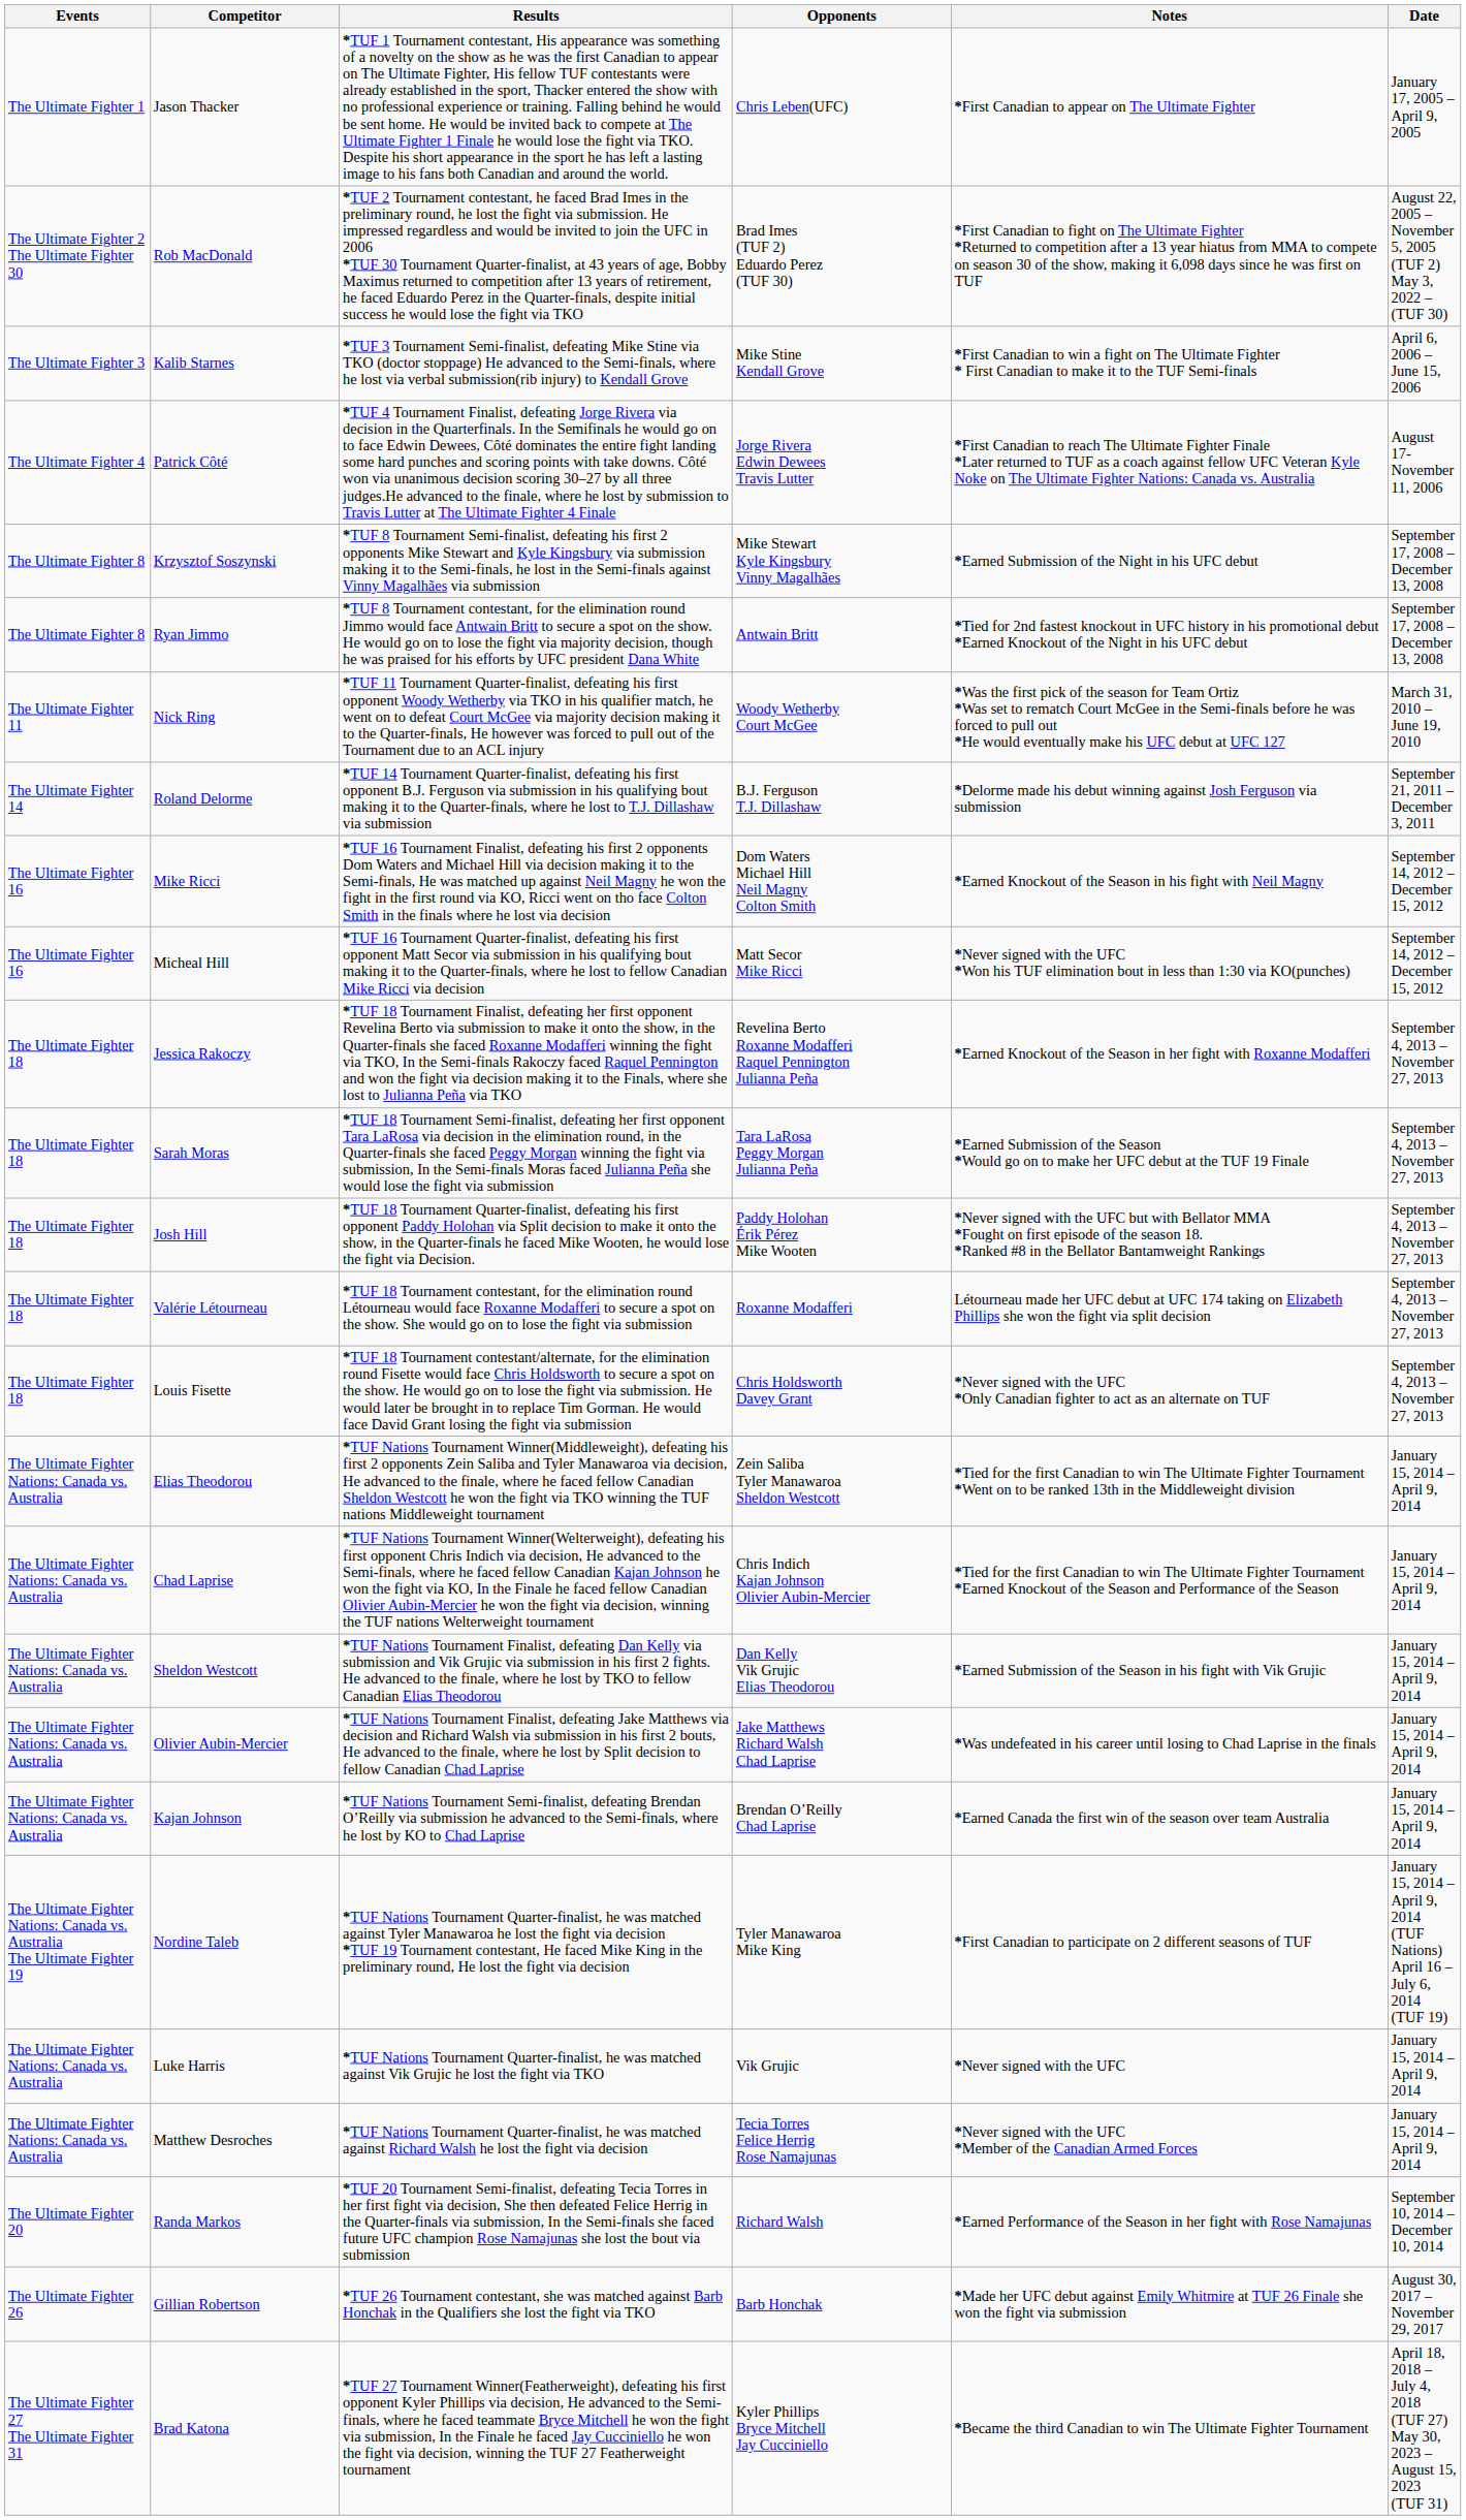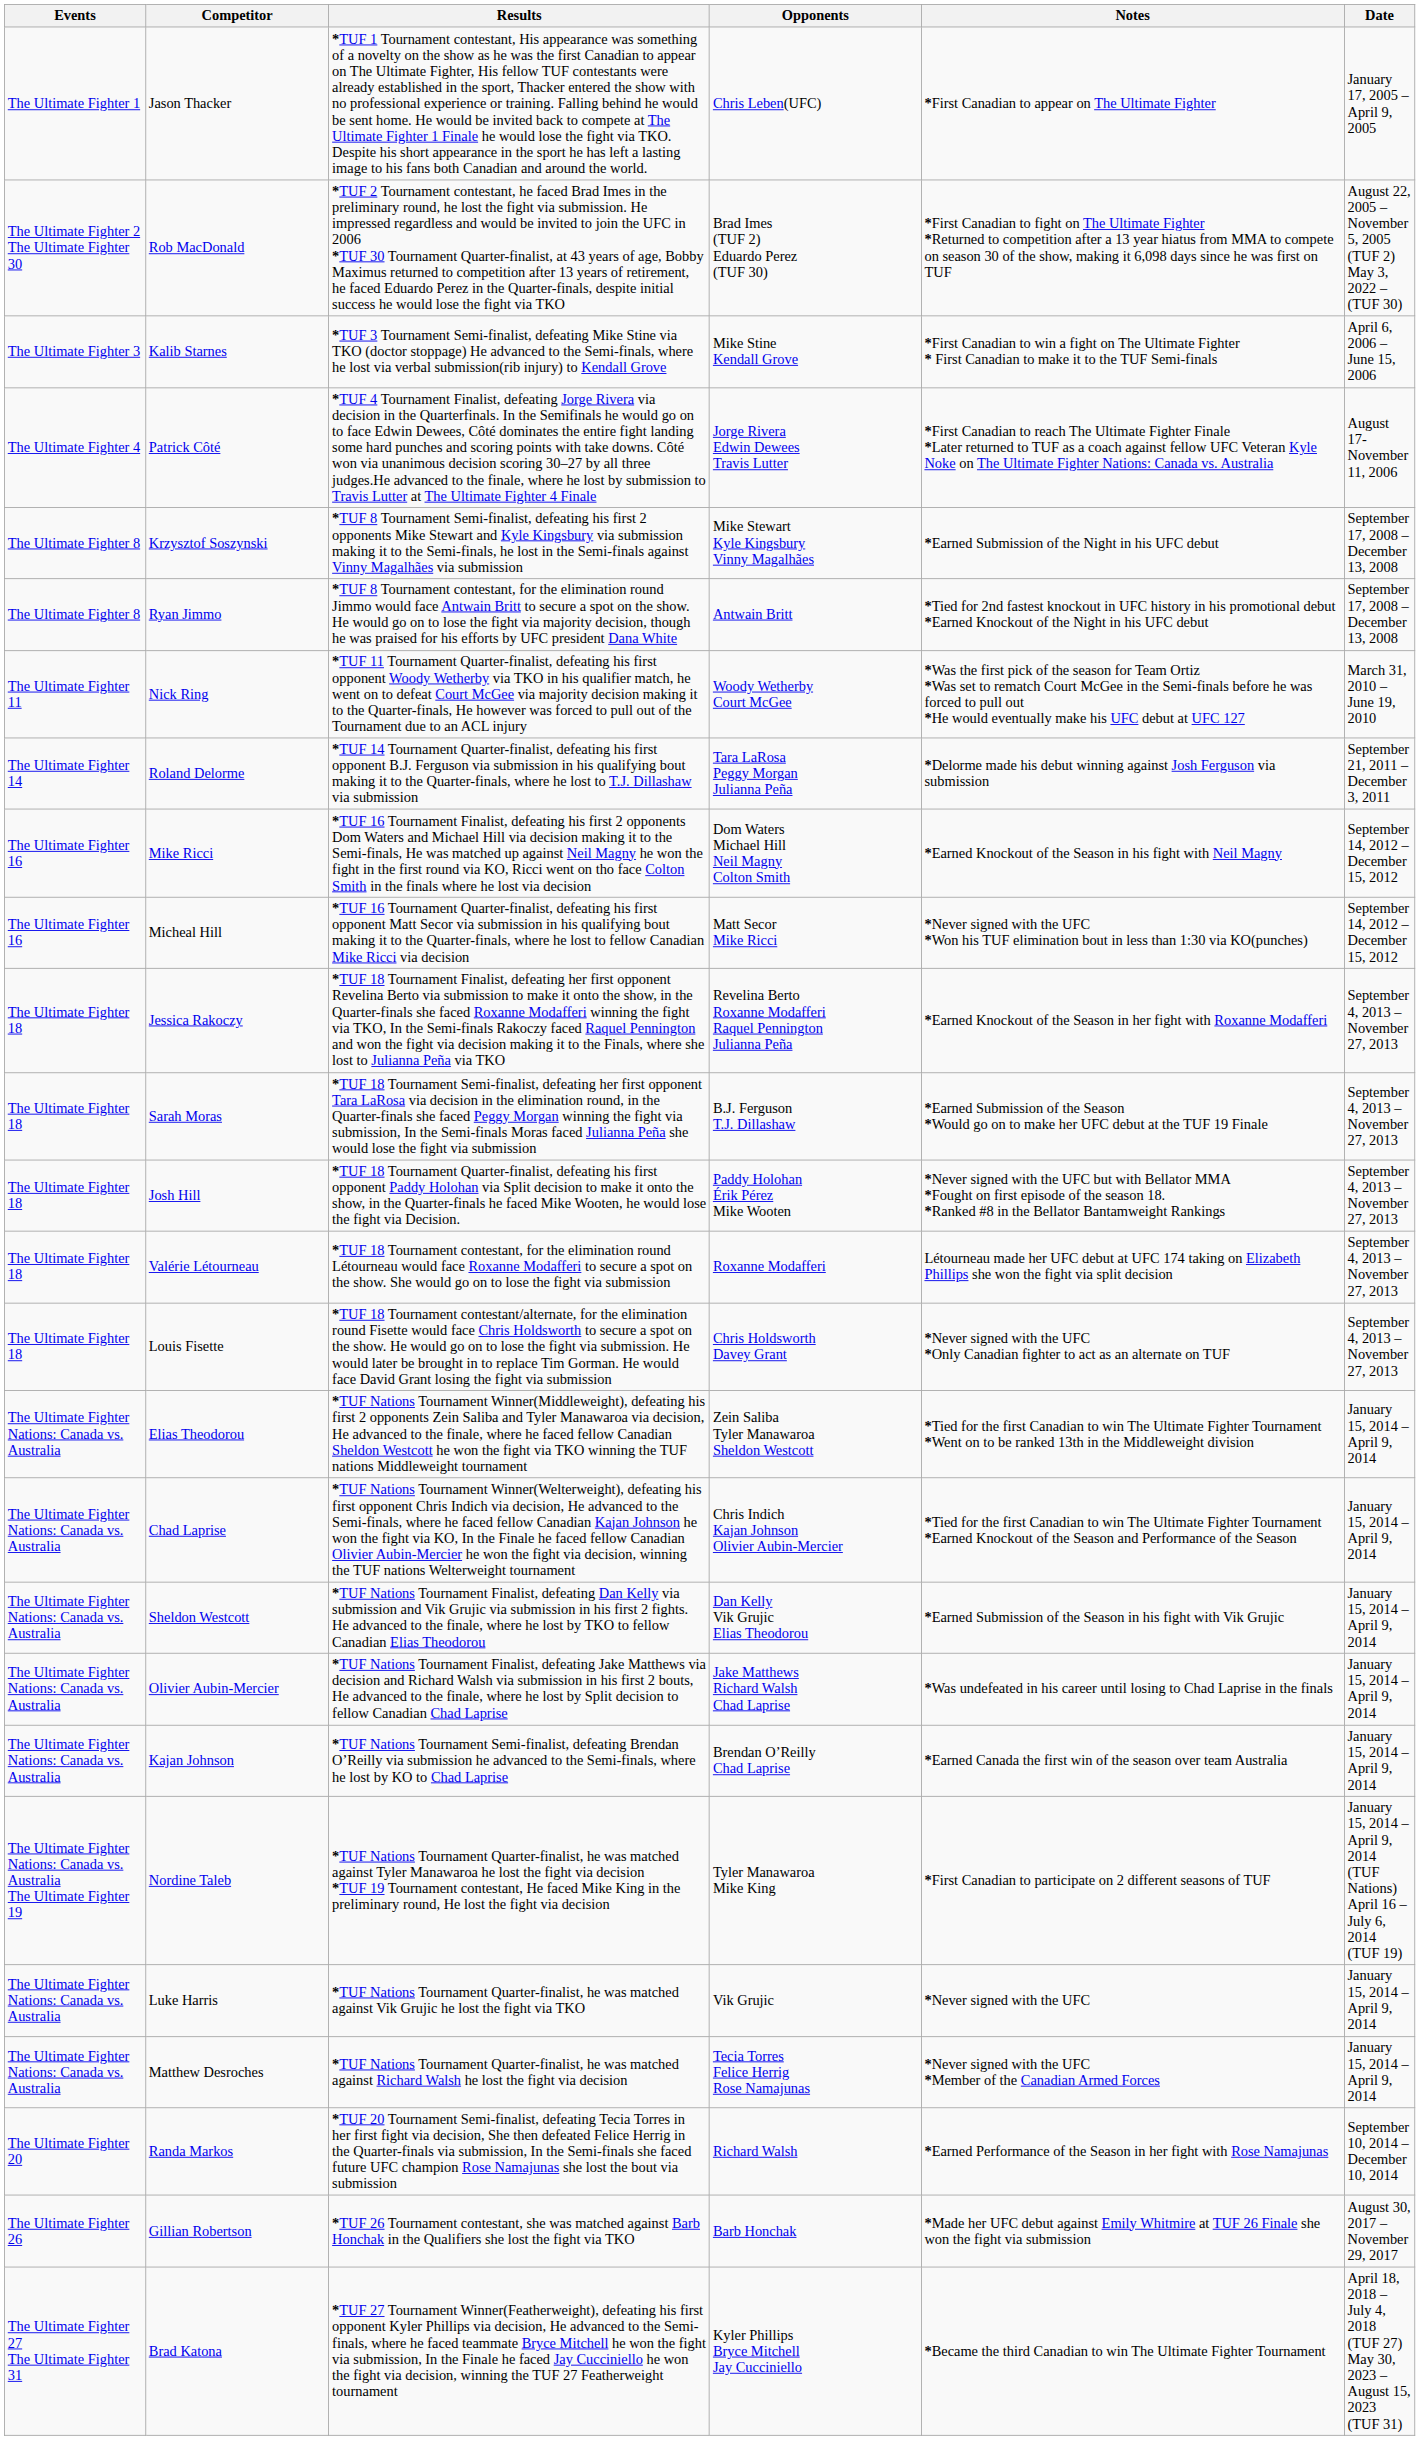Roland Delorme | Opponents: B.J. Ferguson T.J. Dillashaw -> Tara LaRosa Peggy Morgan Julianna Peña
Sarah Moras | Opponents: Tara LaRosa Peggy Morgan Julianna Peña -> B.J. Ferguson T.J. Dillashaw
